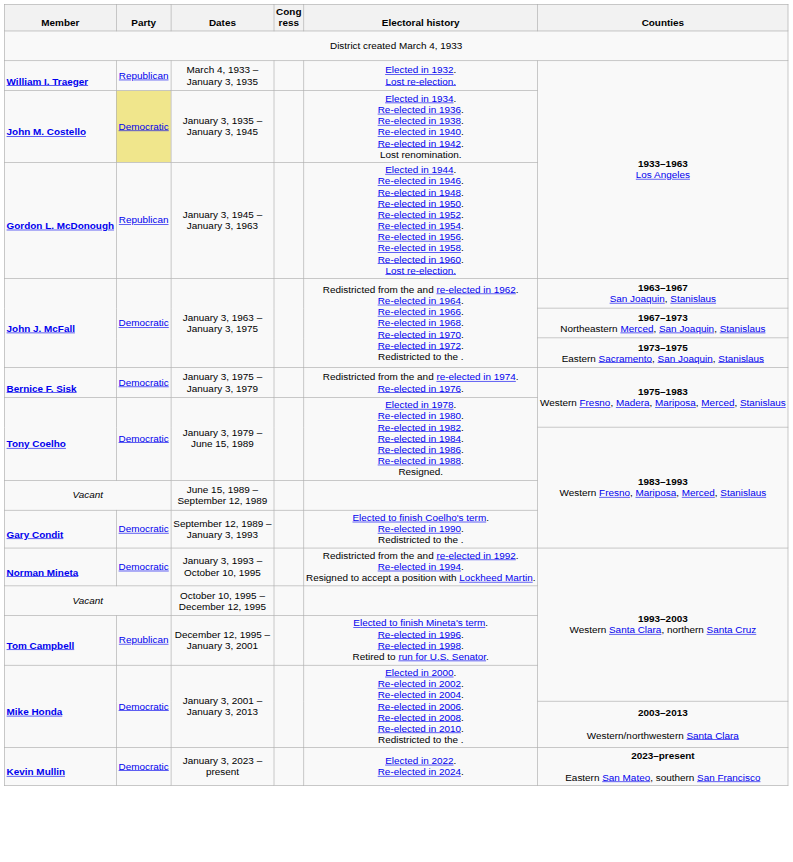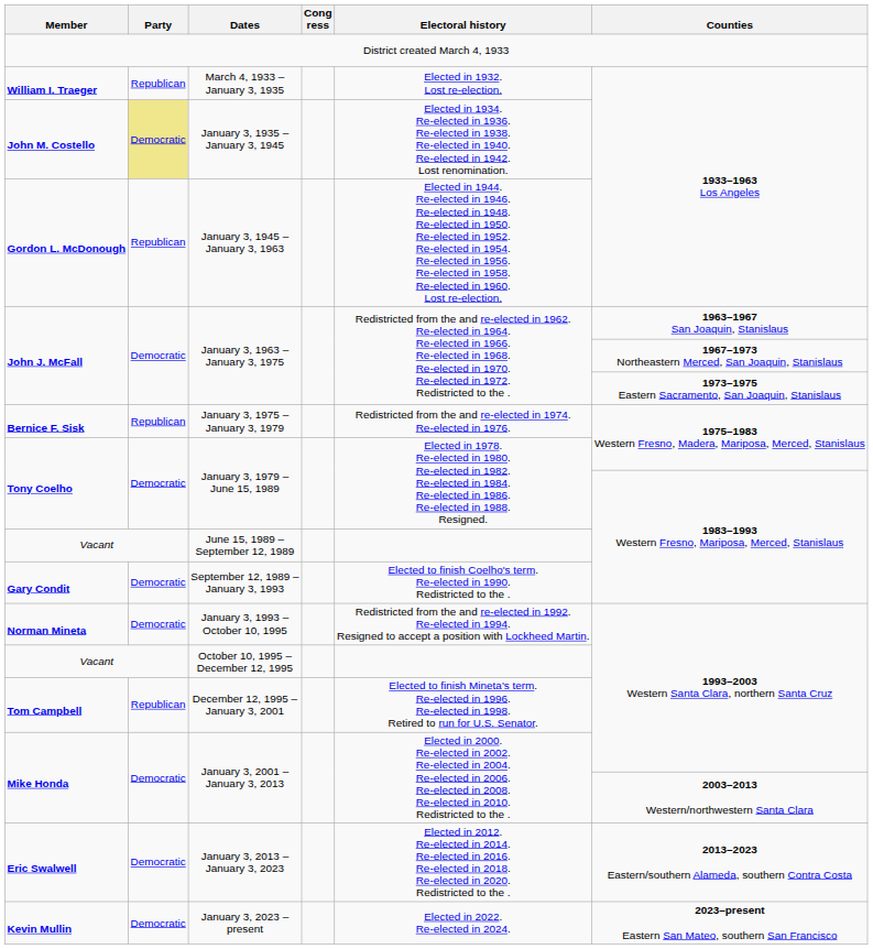January 3, 1975 – January 3, 1979 | Party: Democratic -> Republican
+ row: Eric Swalwell | Democratic | January 3, 2013 – January 3, 2023 | Elected in 2012. Re-elected in 2014. Re-elected in 2016. Re-elected in 2018. Re-elected in 2020. Redistricted to the . | 2013–2023 Eastern/southern Alameda, southern Contra Costa
